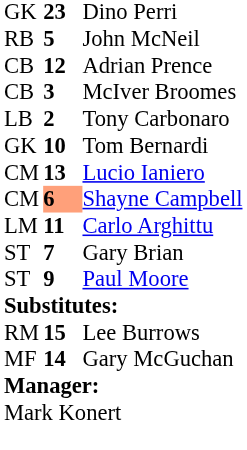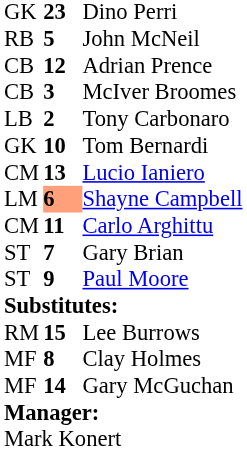Shayne Campbell | column 1: CM -> LM
Carlo Arghittu | column 1: LM -> CM
+ row: MF | 8 | Clay Holmes
